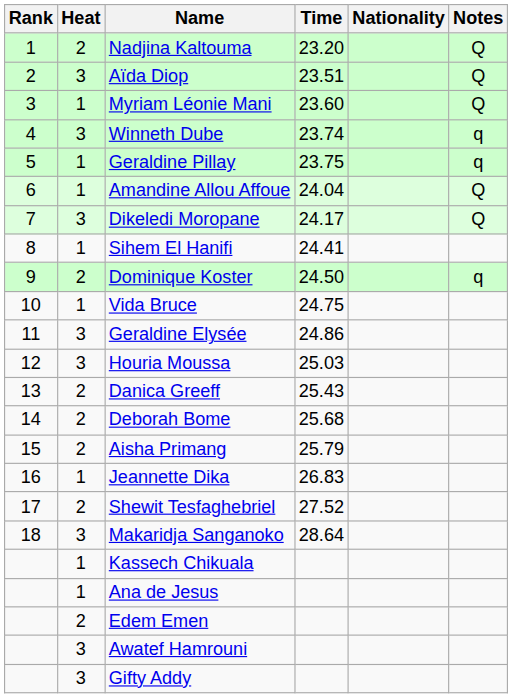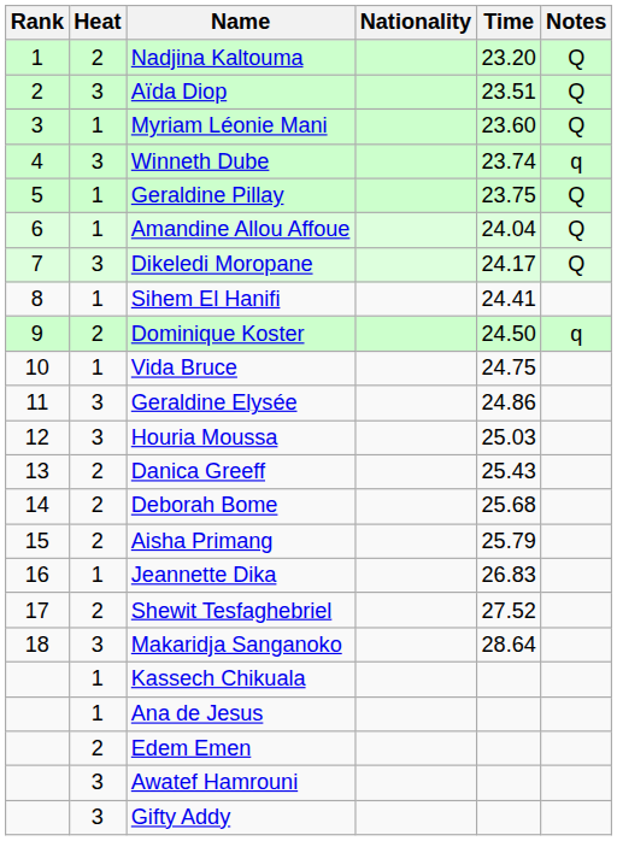columns swapped: Nationality <-> Time
Geraldine Pillay | Notes: q -> Q
